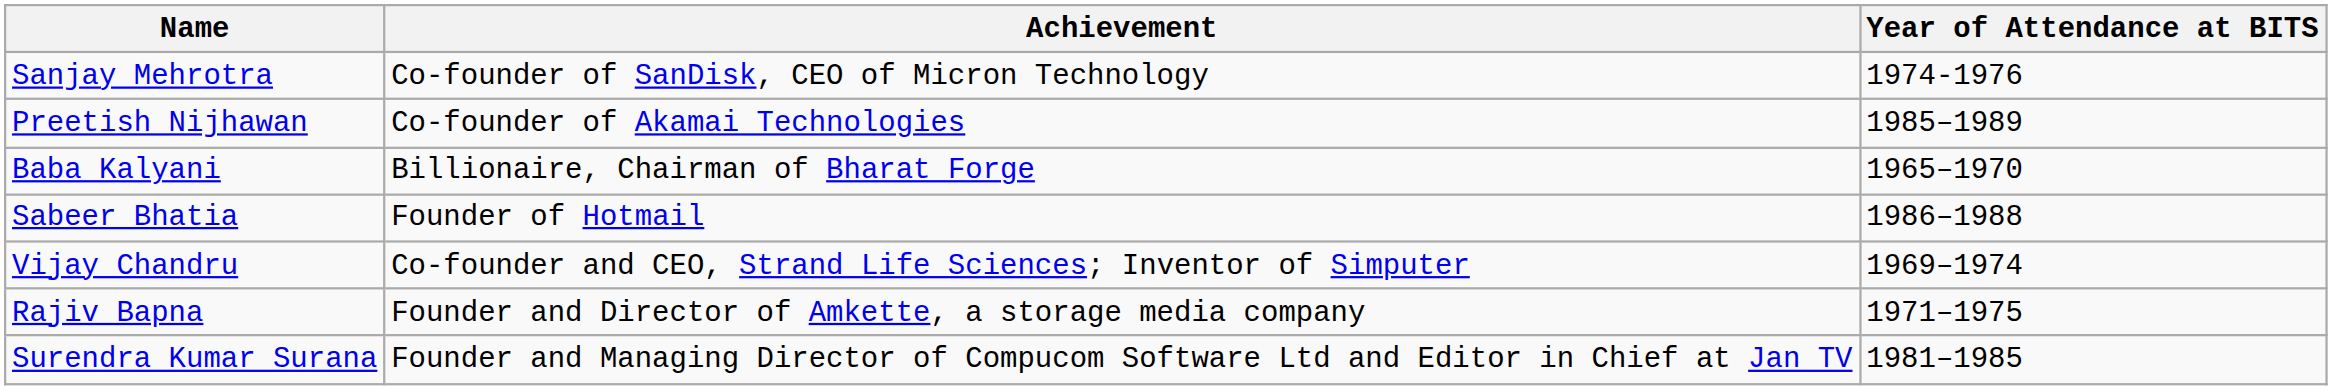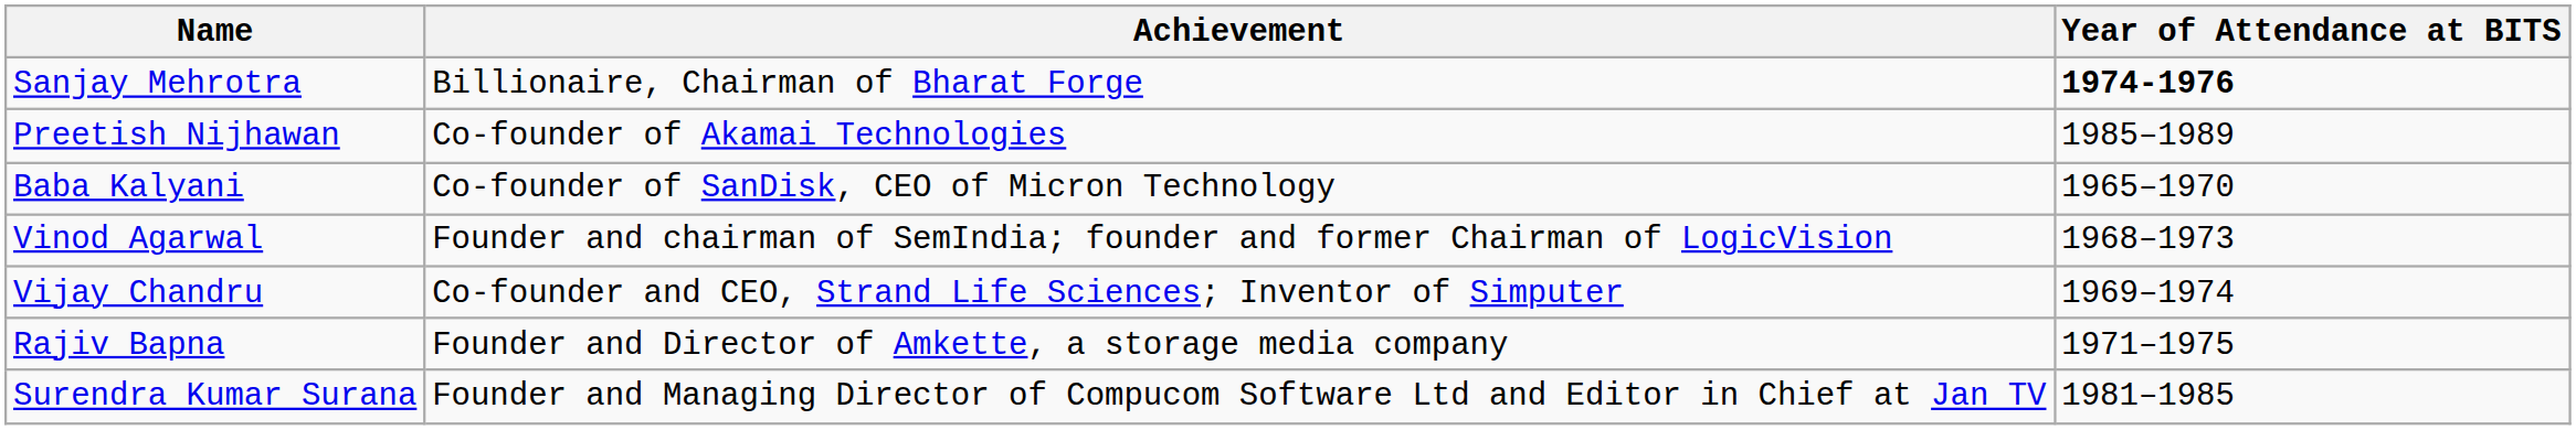Sanjay Mehrotra | Achievement: Co-founder of SanDisk, CEO of Micron Technology -> Billionaire, Chairman of Bharat Forge
Sanjay Mehrotra | Year of Attendance at BITS: normal -> bold
Baba Kalyani | Achievement: Billionaire, Chairman of Bharat Forge -> Co-founder of SanDisk, CEO of Micron Technology
- row: Sabeer Bhatia | Founder of Hotmail | 1986–1988
+ row: Vinod Agarwal | Founder and chairman of SemIndia; founder and former Chairman of LogicVision | 1968–1973
